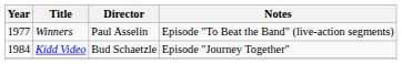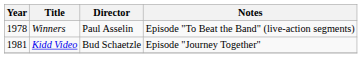Winners | Year: 1977 -> 1978
Kidd Video | Year: 1984 -> 1981
